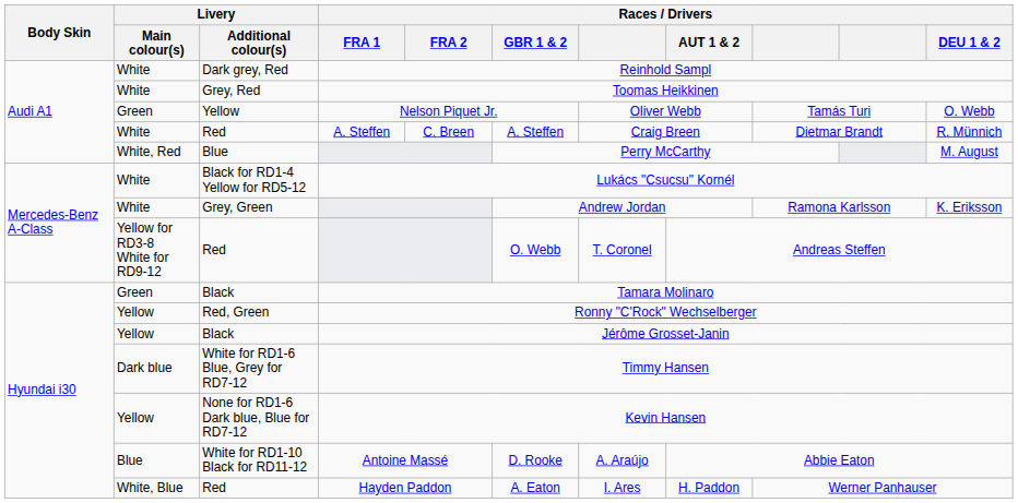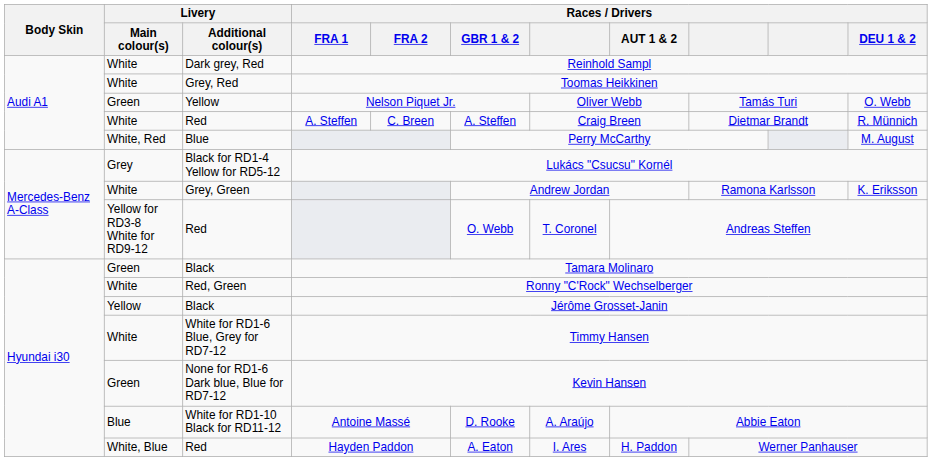Lukács "Csucsu" Kornél | Livery / Main colour(s): White -> Grey
Ronny "C'Rock" Wechselberger | Livery / Main colour(s): Yellow -> White
Timmy Hansen | Livery / Main colour(s): Dark blue -> White
Kevin Hansen | Livery / Main colour(s): Yellow -> Green
